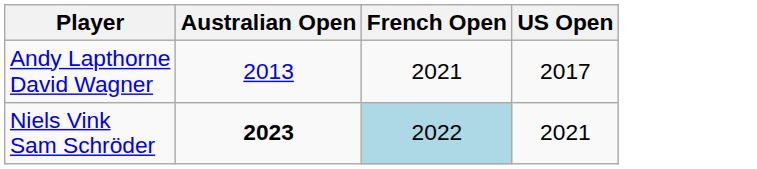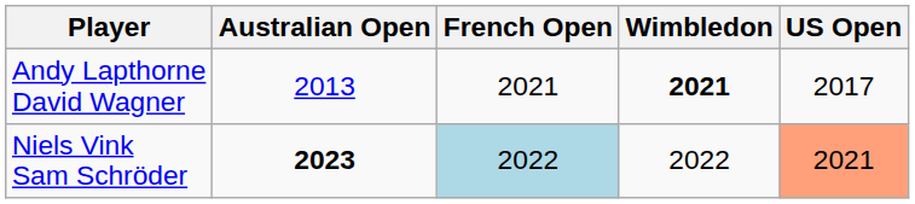+ column: Wimbledon | 2021 | 2022
Niels Vink Sam Schröder | US Open: no background -> lightsalmon background
